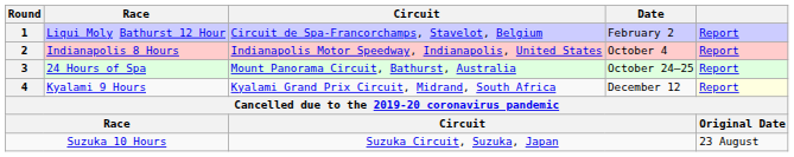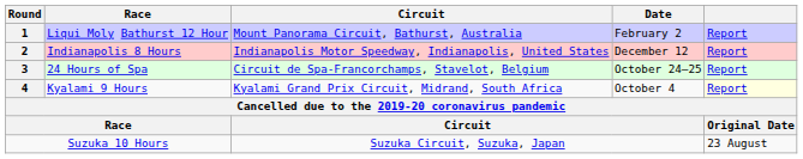Liqui Moly Bathurst 12 Hour | Circuit: Circuit de Spa-Francorchamps, Stavelot, Belgium -> Mount Panorama Circuit, Bathurst, Australia
Indianapolis 8 Hours | Date: October 4 -> December 12
24 Hours of Spa | Circuit: Mount Panorama Circuit, Bathurst, Australia -> Circuit de Spa-Francorchamps, Stavelot, Belgium
Kyalami 9 Hours | Date: December 12 -> October 4
